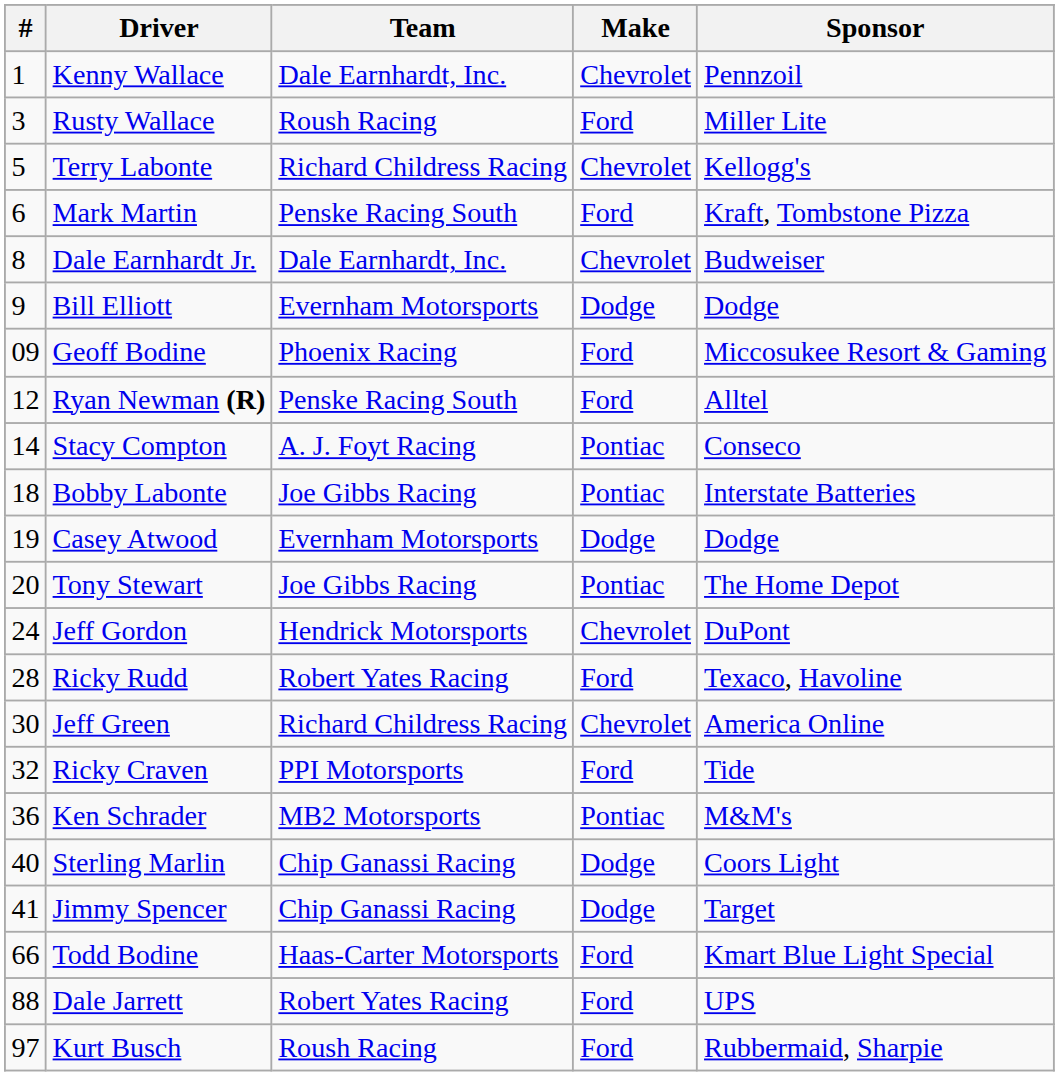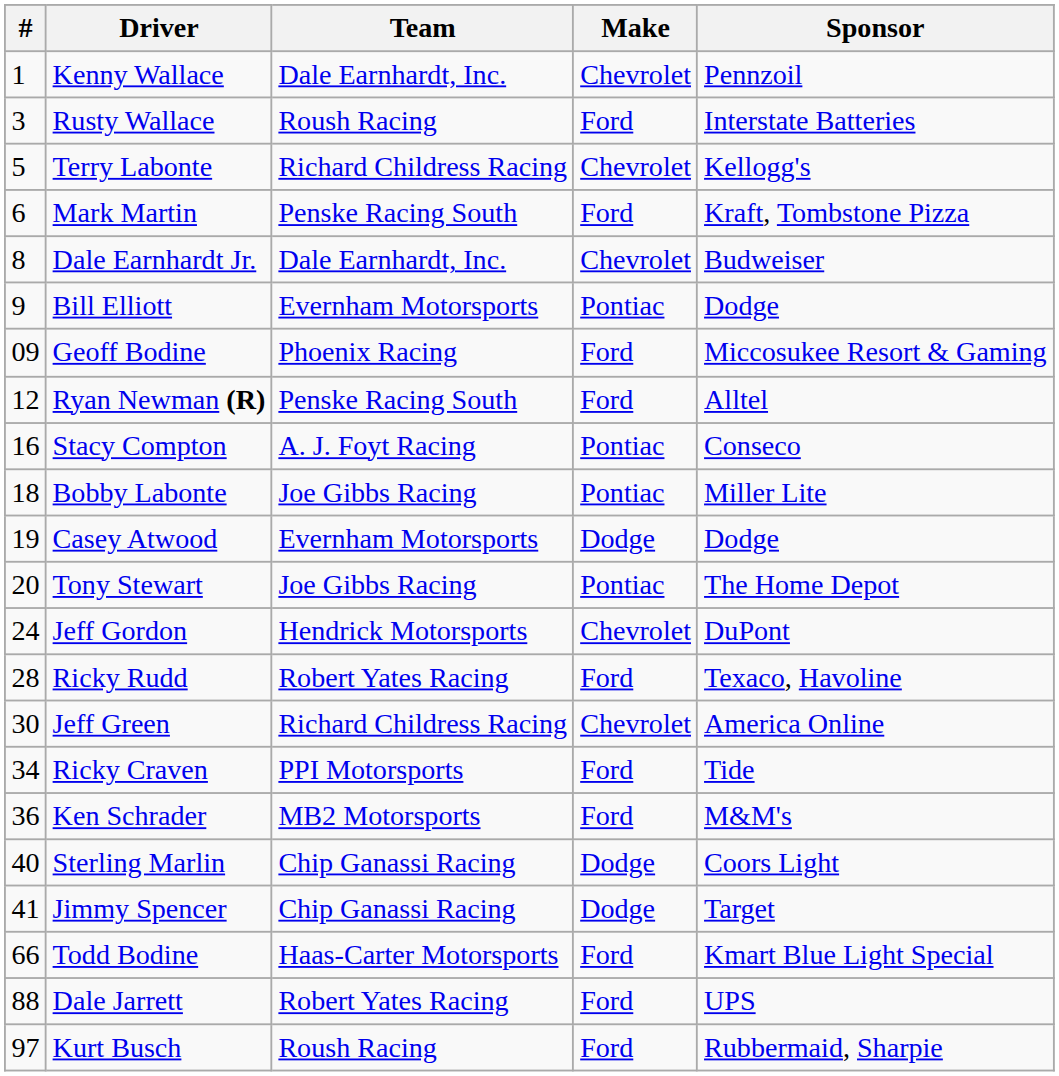Rusty Wallace | Sponsor: Miller Lite -> Interstate Batteries
Bill Elliott | Make: Dodge -> Pontiac
Stacy Compton | #: 14 -> 16
Bobby Labonte | Sponsor: Interstate Batteries -> Miller Lite
Ricky Craven | #: 32 -> 34
Ken Schrader | Make: Pontiac -> Ford
